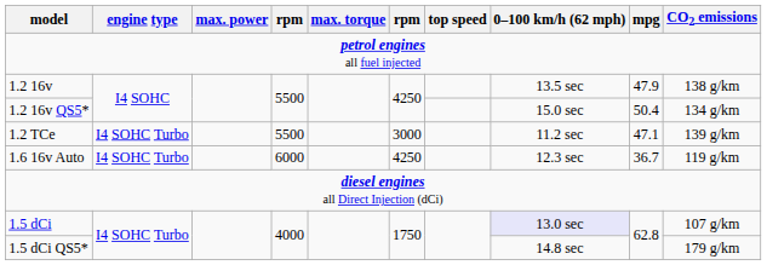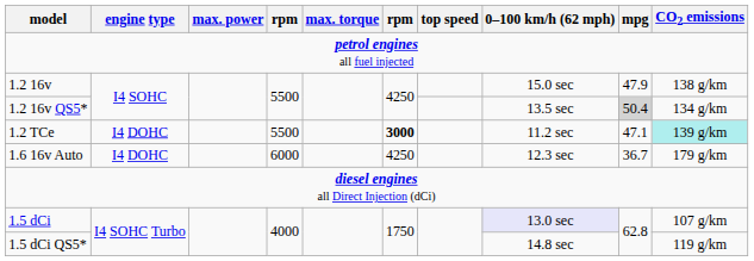1.2 16v | 0–100 km/h (62 mph): 13.5 sec -> 15.0 sec
1.2 16v QS5* | 0–100 km/h (62 mph): 15.0 sec -> 13.5 sec
1.2 16v QS5* | mpg: no background -> lightgrey background
1.2 TCe | engine type: I4 SOHC Turbo -> I4 DOHC
1.2 TCe | column 6: normal -> bold
1.2 TCe | CO2 emissions: no background -> paleturquoise background
1.6 16v Auto | engine type: I4 SOHC Turbo -> I4 DOHC
1.6 16v Auto | CO2 emissions: 119 g/km -> 179 g/km
1.5 dCi QS5* | CO2 emissions: 179 g/km -> 119 g/km
